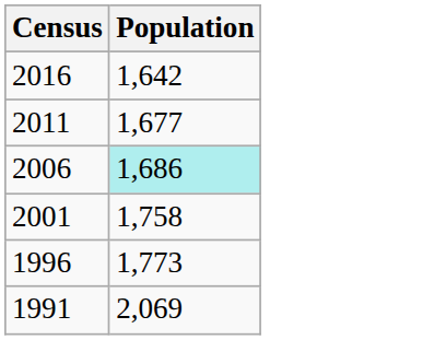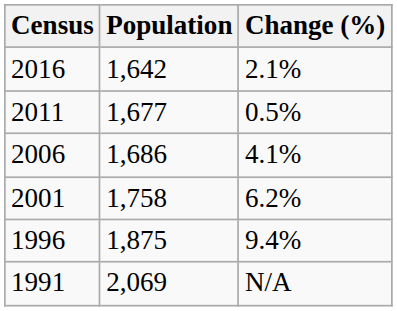+ column: Change (%) | 2.1% | 0.5% | 4.1% | 6.2% | 9.4% | N/A
2006 | Population: paleturquoise background -> no background
1996 | Population: 1,773 -> 1,875
